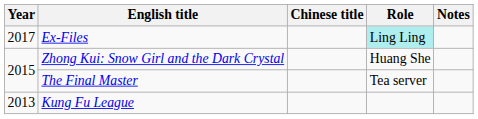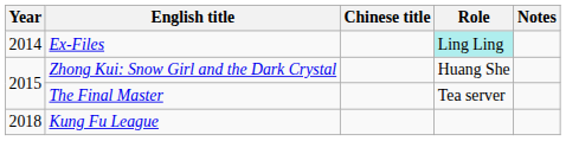Ex-Files | Year: 2017 -> 2014
Kung Fu League | Year: 2013 -> 2018
